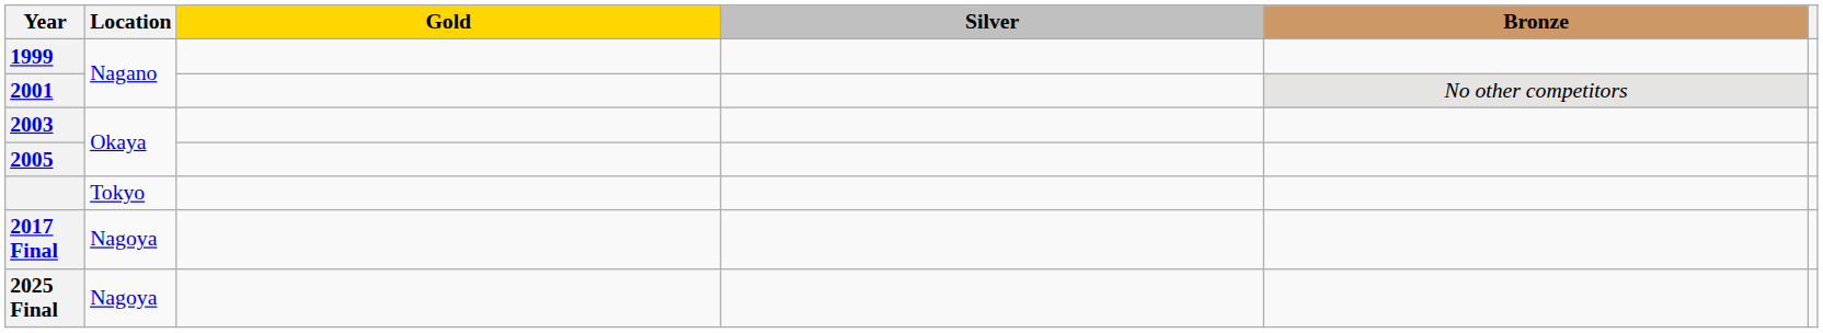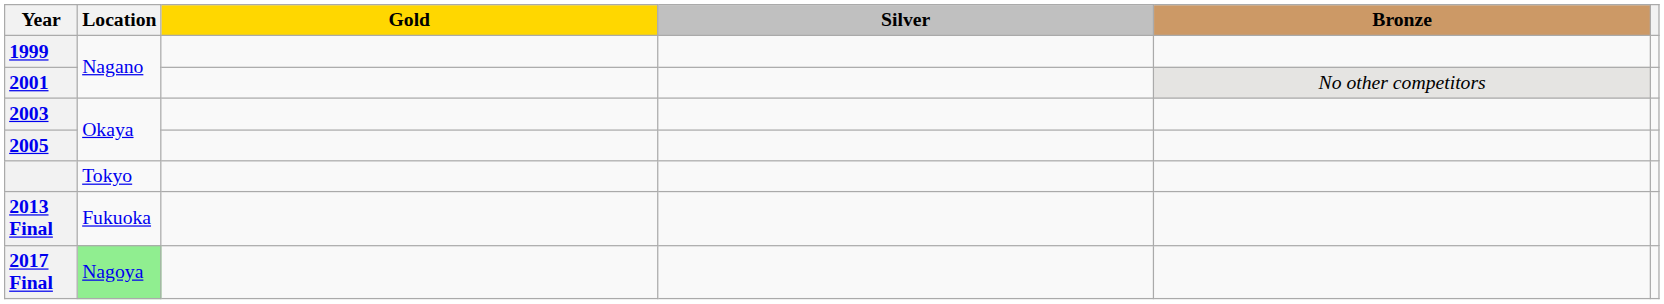+ row: 2013 Final | Fukuoka
2017 Final | Location: no background -> lightgreen background
- row: 2025 Final | Nagoya
